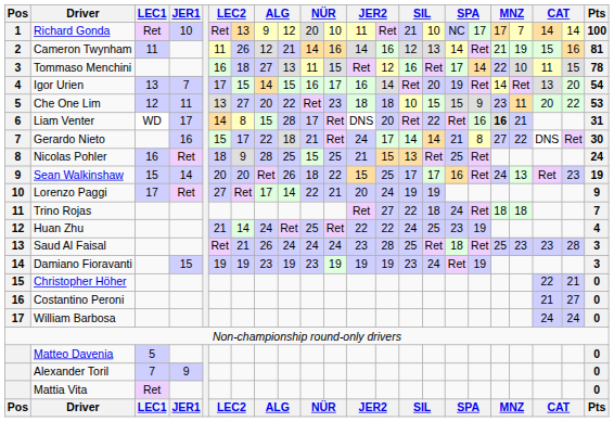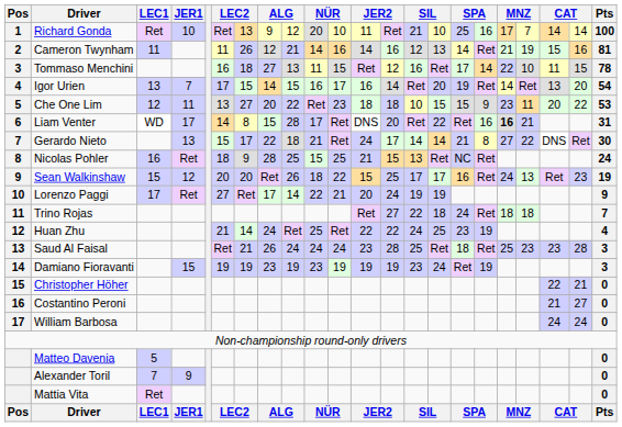Richard Gonda | column 16: NC -> 25
Richard Gonda | column 17: 17 -> 16
Gerardo Nieto | JER1: 16 -> 13
Nicolas Pohler | column 16: 25 -> NC
Sean Walkinshaw | JER1: 14 -> 12
